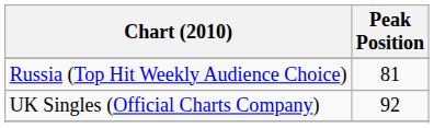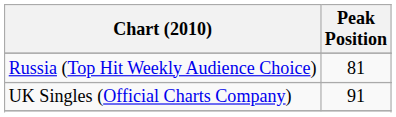UK Singles (Official Charts Company) | Peak Position: 92 -> 91
